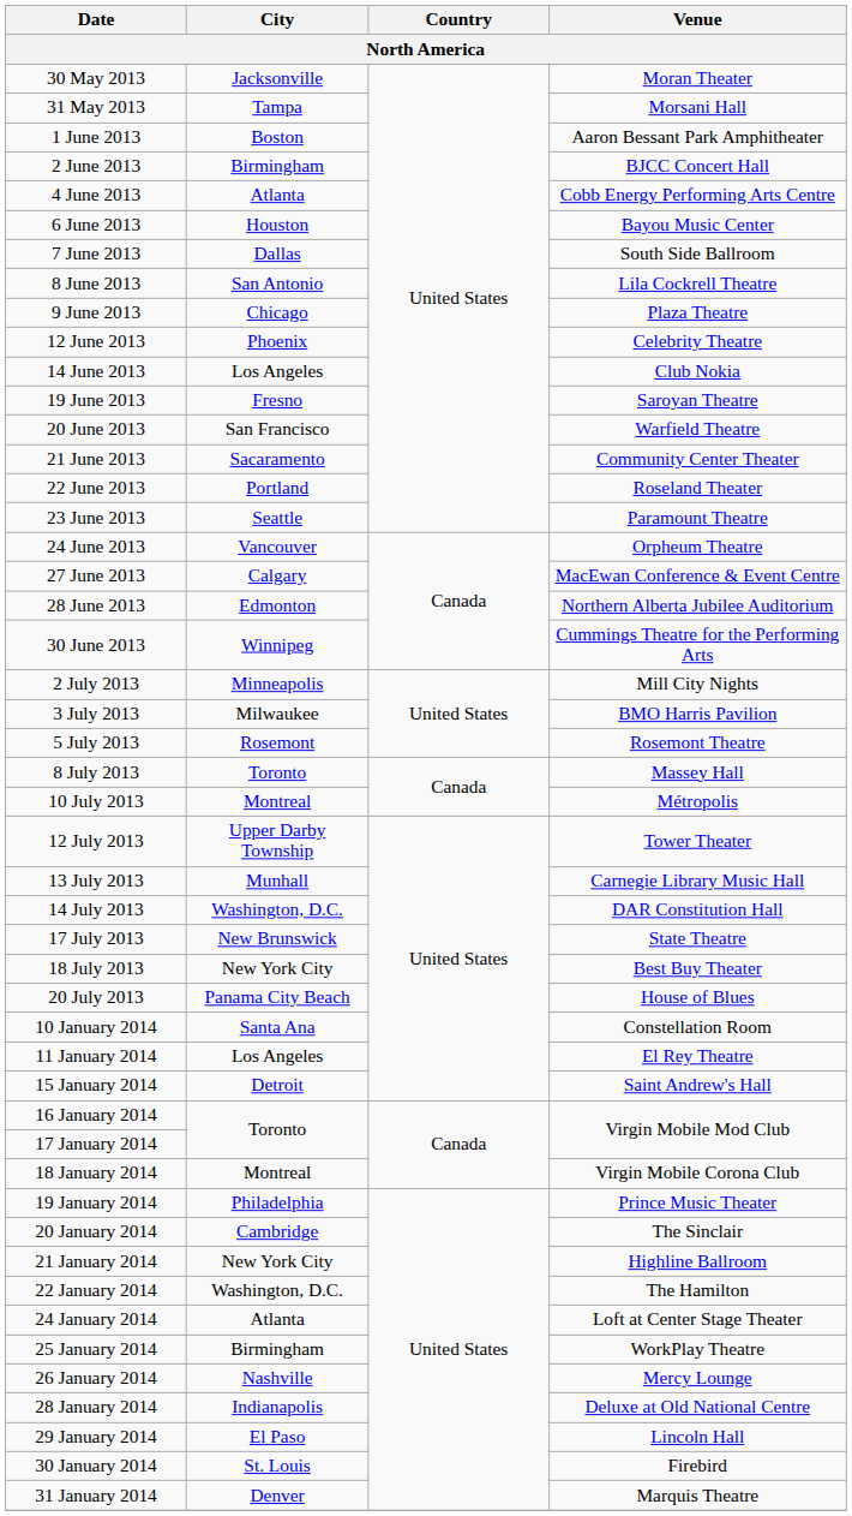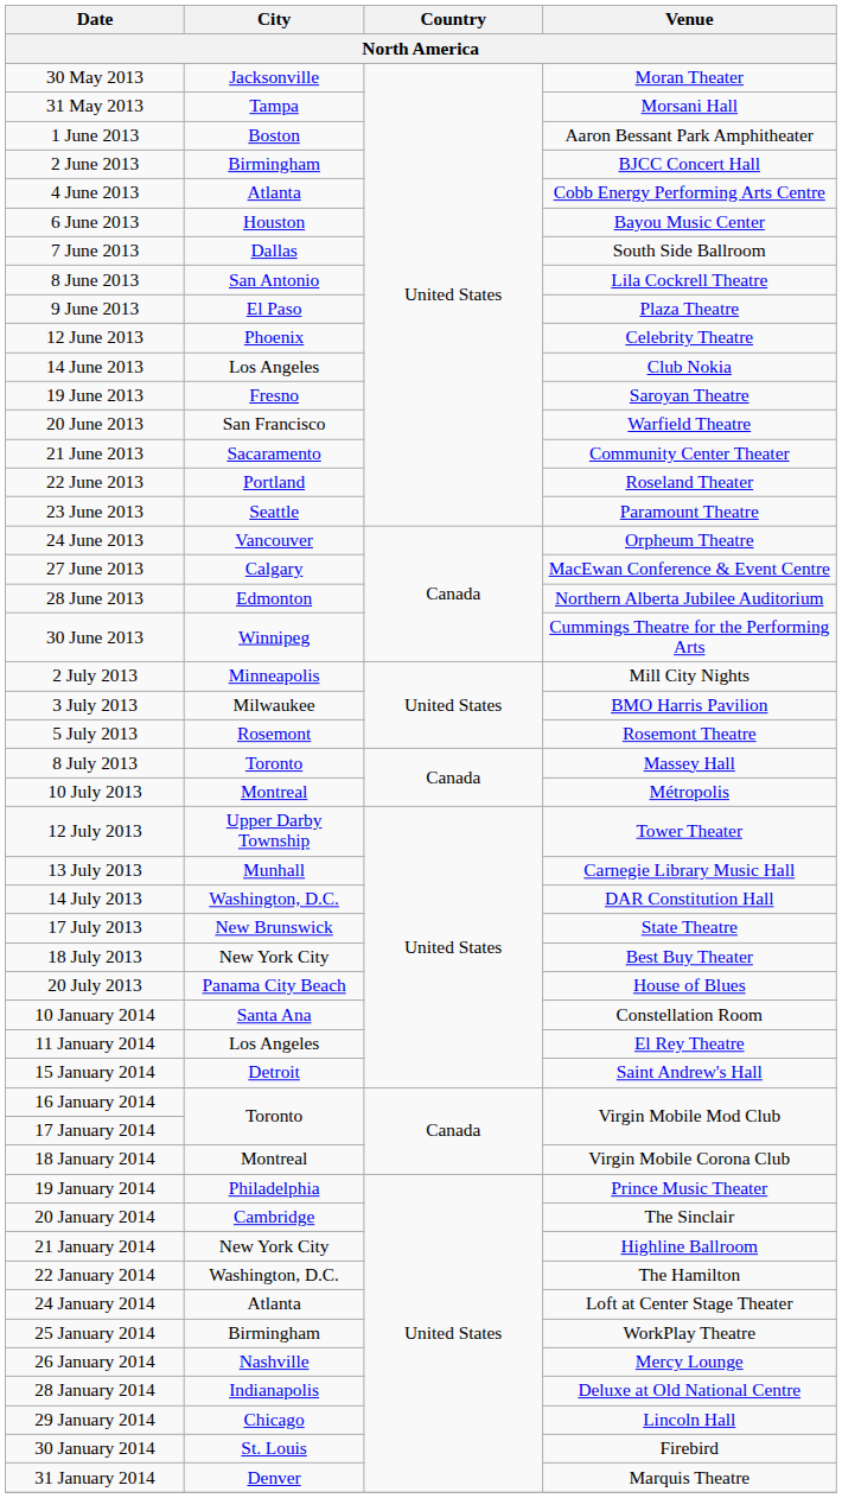9 June 2013 | City: Chicago -> El Paso
29 January 2014 | City: El Paso -> Chicago
